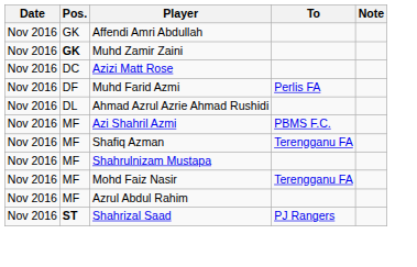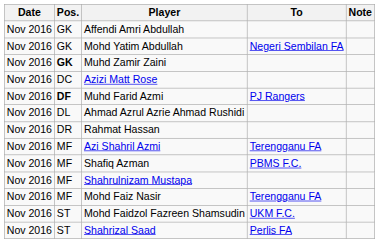+ row: Nov 2016 | GK | Mohd Yatim Abdullah | Negeri Sembilan FA
Muhd Farid Azmi | Pos.: normal -> bold
Muhd Farid Azmi | To: Perlis FA -> PJ Rangers
+ row: Nov 2016 | DR | Rahmat Hassan
Azi Shahril Azmi | To: PBMS F.C. -> Terengganu FA
Shafiq Azman | To: Terengganu FA -> PBMS F.C.
- row: Nov 2016 | MF | Azrul Abdul Rahim
+ row: Nov 2016 | ST | Mohd Faidzol Fazreen Shamsudin | UKM F.C.
Shahrizal Saad | Pos.: bold -> normal
Shahrizal Saad | To: PJ Rangers -> Perlis FA
